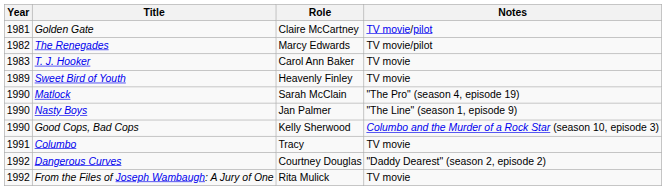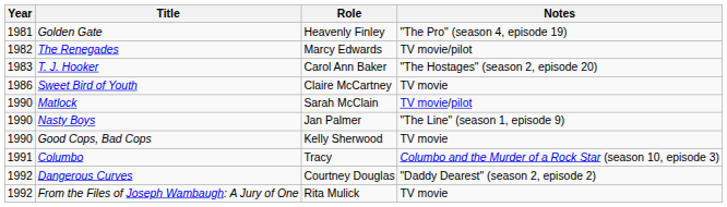Golden Gate | Role: Claire McCartney -> Heavenly Finley
Golden Gate | Notes: TV movie/pilot -> "The Pro" (season 4, episode 19)
T. J. Hooker | Notes: TV movie -> "The Hostages" (season 2, episode 20)
Sweet Bird of Youth | Year: 1989 -> 1986
Sweet Bird of Youth | Role: Heavenly Finley -> Claire McCartney
Matlock | Notes: "The Pro" (season 4, episode 19) -> TV movie/pilot
Good Cops, Bad Cops | Notes: Columbo and the Murder of a Rock Star (season 10, episode 3) -> TV movie
Columbo | Notes: TV movie -> Columbo and the Murder of a Rock Star (season 10, episode 3)
